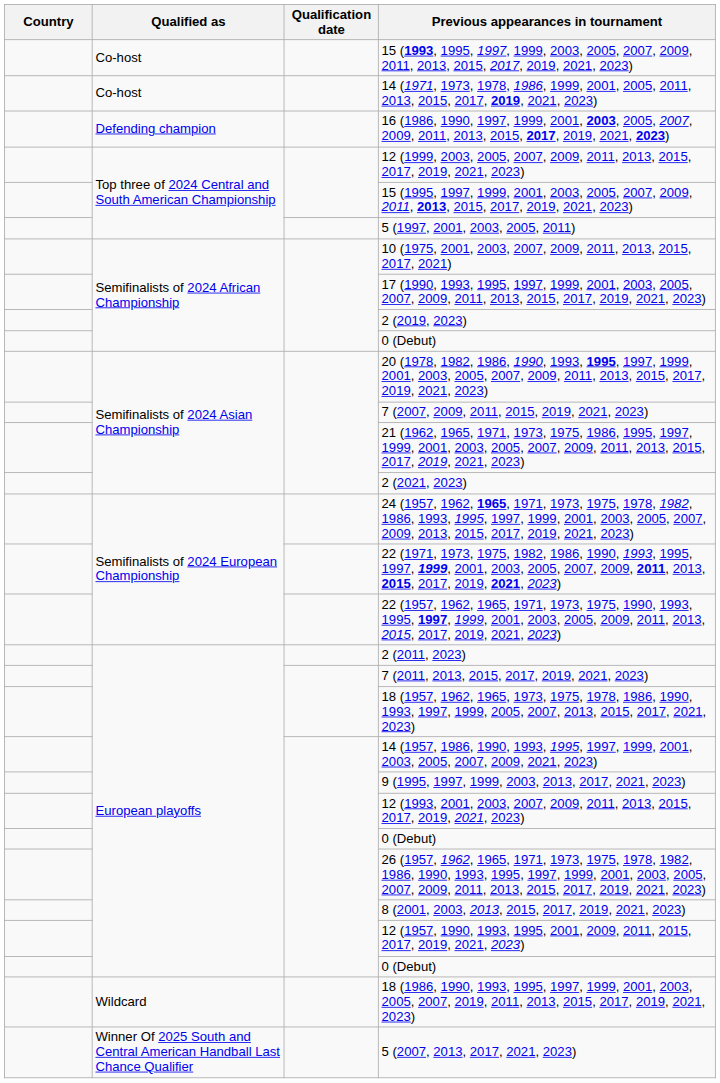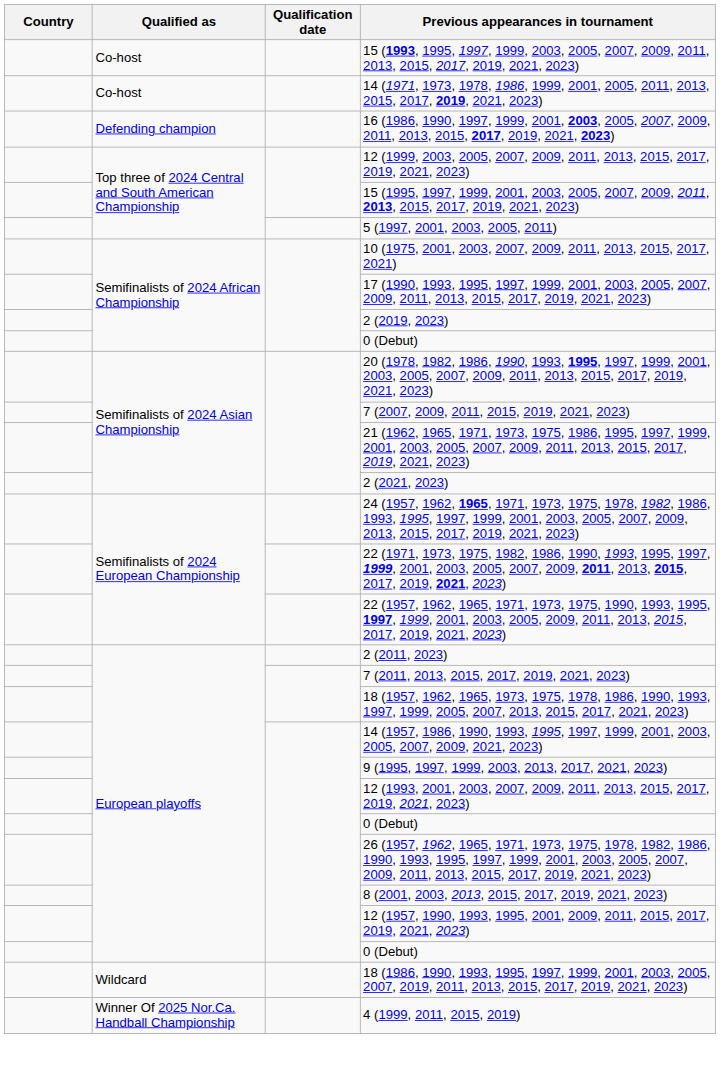+ row: Winner Of 2025 Nor.Ca. Handball Championship | 4 (1999, 2011, 2015, 2019)
- row: Winner Of 2025 South and Central American Handball Last Chance Qualifier | 5 (2007, 2013, 2017, 2021, 2023)
